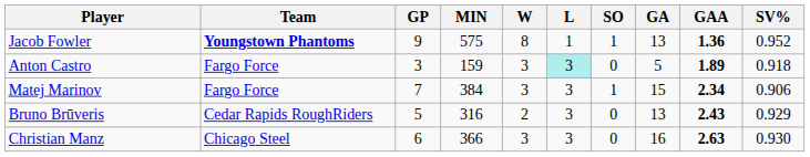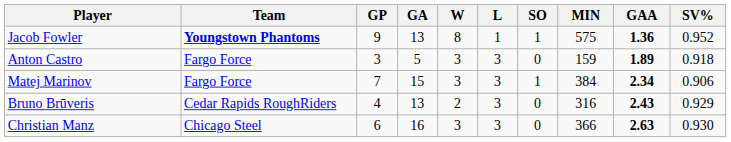columns swapped: MIN <-> GA
Anton Castro | L: paleturquoise background -> no background
Bruno Brūveris | GP: 5 -> 4
